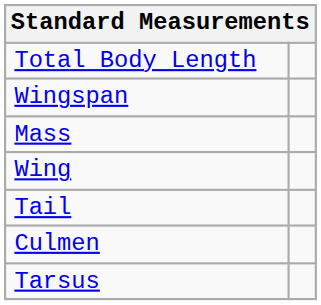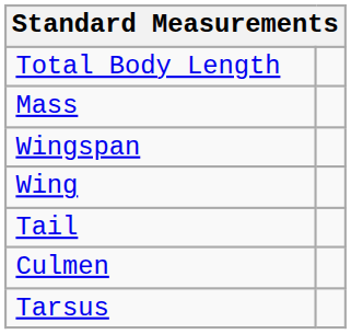rows swapped: Mass <-> Wingspan
